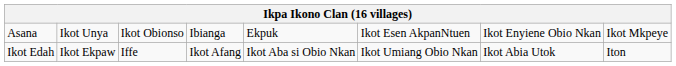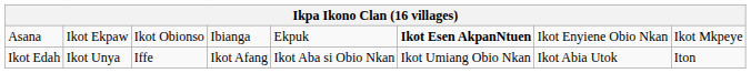Asana | column 2: Ikot Unya -> Ikot Ekpaw
Asana | column 6: normal -> bold
Ikot Edah | column 2: Ikot Ekpaw -> Ikot Unya
